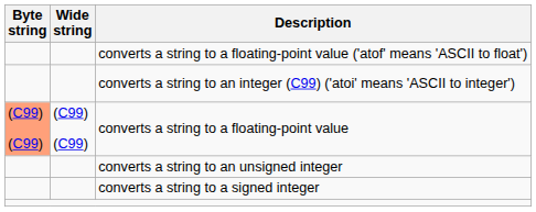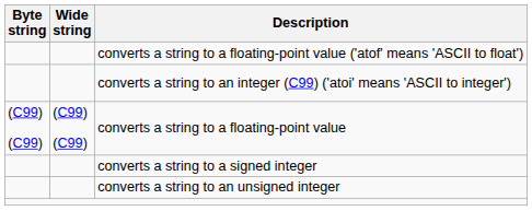converts a string to a floating-point value | Byte string: lightsalmon background -> no background
rows swapped: converts a string to a signed integer <-> converts a string to an unsigned integer
